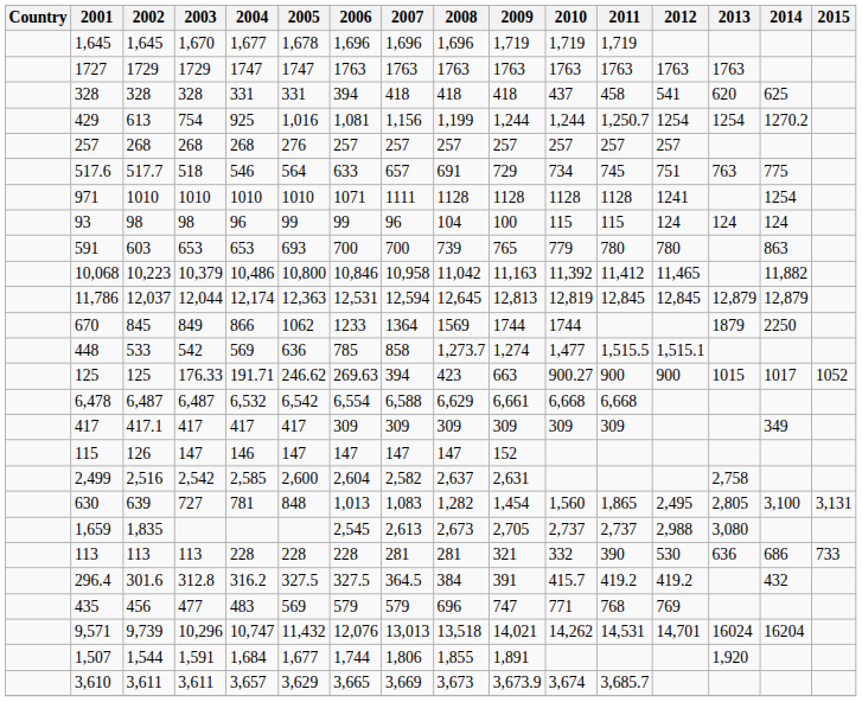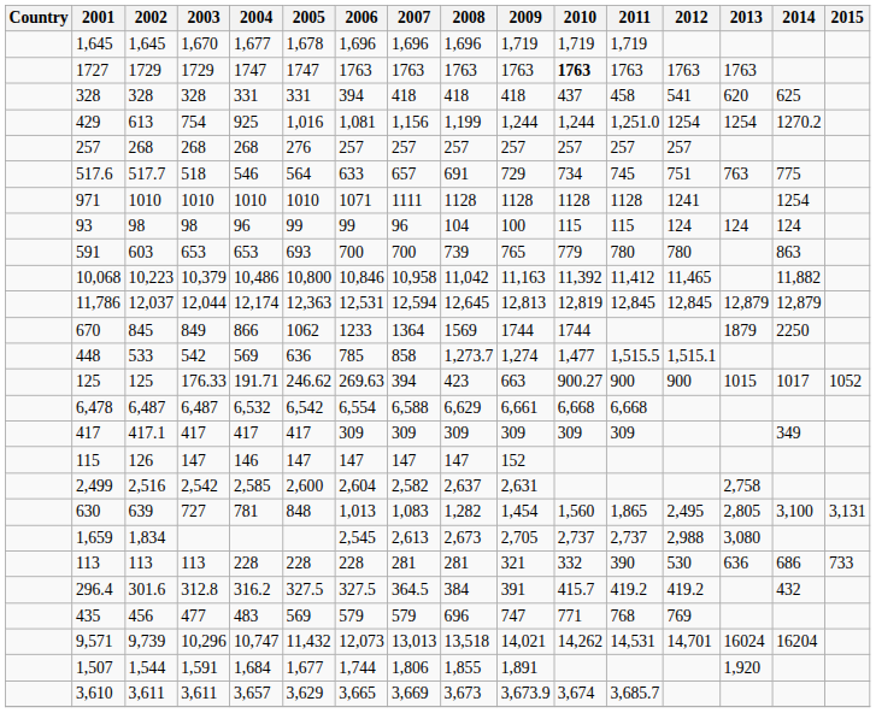1727 | 2010: normal -> bold
429 | 2011: 1,250.7 -> 1,251.0
1,659 | 2002: 1,835 -> 1,834
9,571 | 2006: 12,076 -> 12,073
